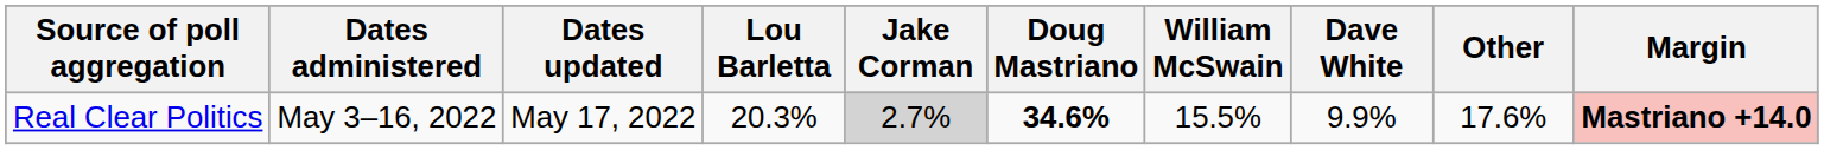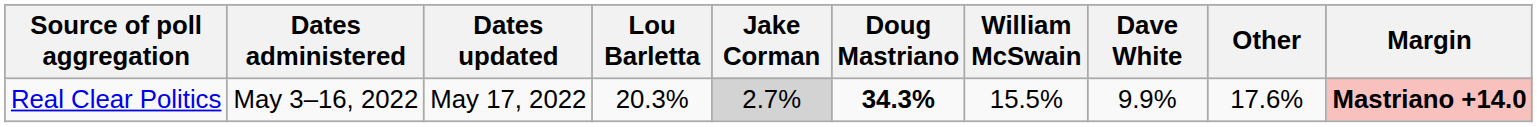Real Clear Politics | Doug Mastriano: 34.6% -> 34.3%
